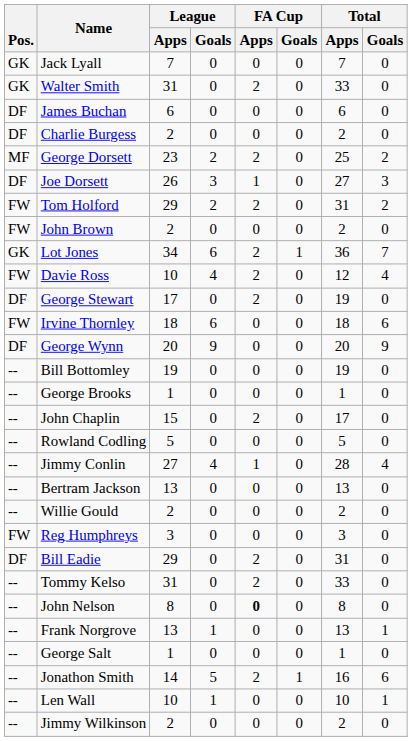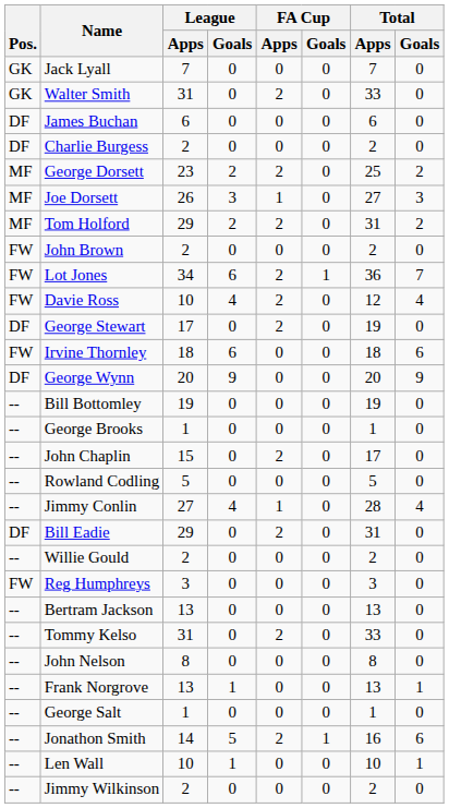Joe Dorsett | Pos.: DF -> MF
Tom Holford | Pos.: FW -> MF
Lot Jones | Pos.: GK -> FW
rows swapped: Bill Eadie <-> Bertram Jackson
John Nelson | FA Cup / Apps: bold -> normal
